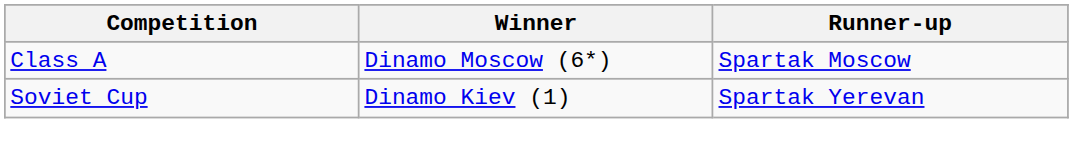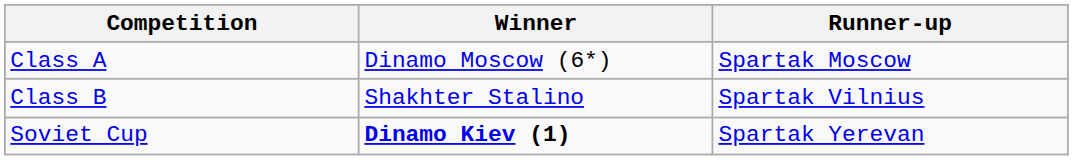+ row: Class B | Shakhter Stalino | Spartak Vilnius
Soviet Cup | Winner: normal -> bold
